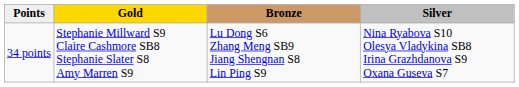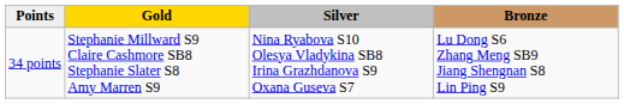columns swapped: Silver <-> Bronze
